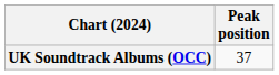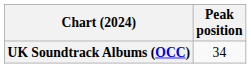UK Soundtrack Albums (OCC) | Peak position: 37 -> 34
